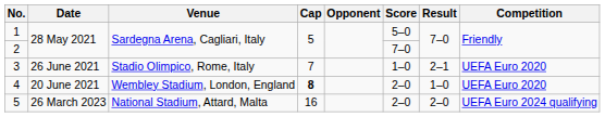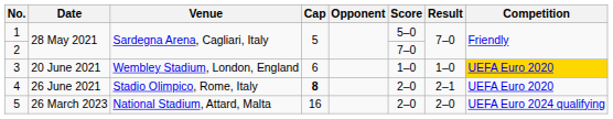3 | Date: 26 June 2021 -> 20 June 2021
3 | Venue: Stadio Olimpico, Rome, Italy -> Wembley Stadium, London, England
3 | Cap: 7 -> 6
3 | Result: 2–1 -> 1–0
3 | Competition: no background -> gold background
4 | Date: 20 June 2021 -> 26 June 2021
4 | Venue: Wembley Stadium, London, England -> Stadio Olimpico, Rome, Italy
4 | Result: 1–0 -> 2–1
